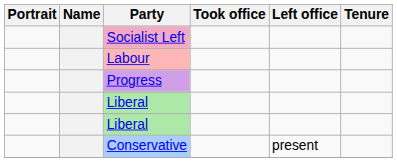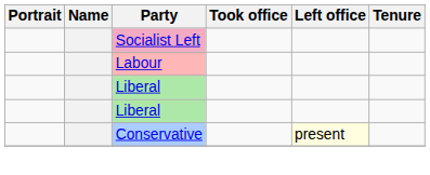- row: Progress
Conservative | Left office: no background -> lightyellow background
